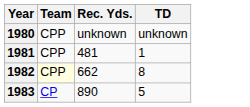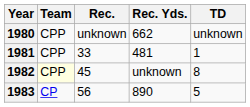+ column: Rec. | unknown | 33 | 45 | 56
1980 | Rec. Yds.: unknown -> 662
1982 | Rec. Yds.: 662 -> unknown
